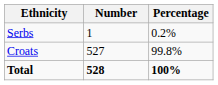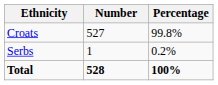rows swapped: Croats <-> Serbs
